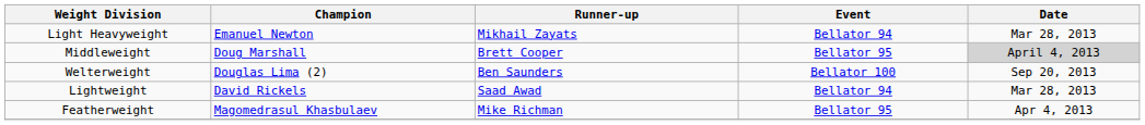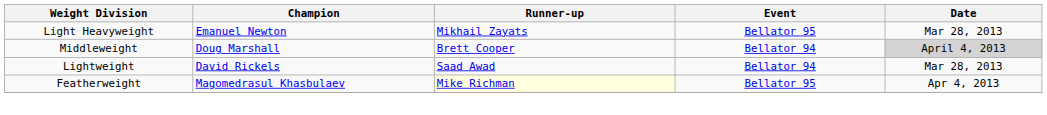Light Heavyweight | Event: Bellator 94 -> Bellator 95
Middleweight | Event: Bellator 95 -> Bellator 94
- row: Welterweight | Douglas Lima (2) | Ben Saunders | Bellator 100 | Sep 20, 2013
Featherweight | Runner-up: no background -> lightyellow background
